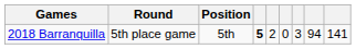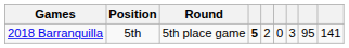columns swapped: Round <-> Position
2018 Barranquilla | column 8: 94 -> 95
